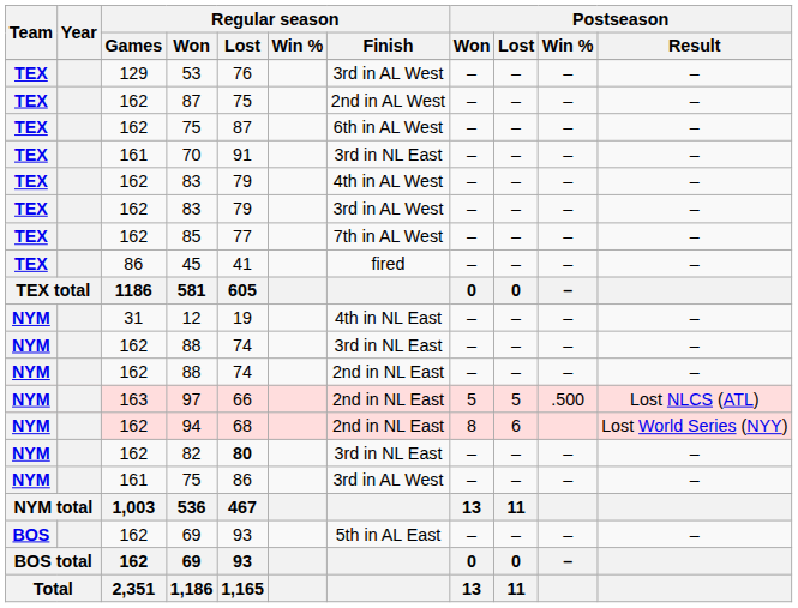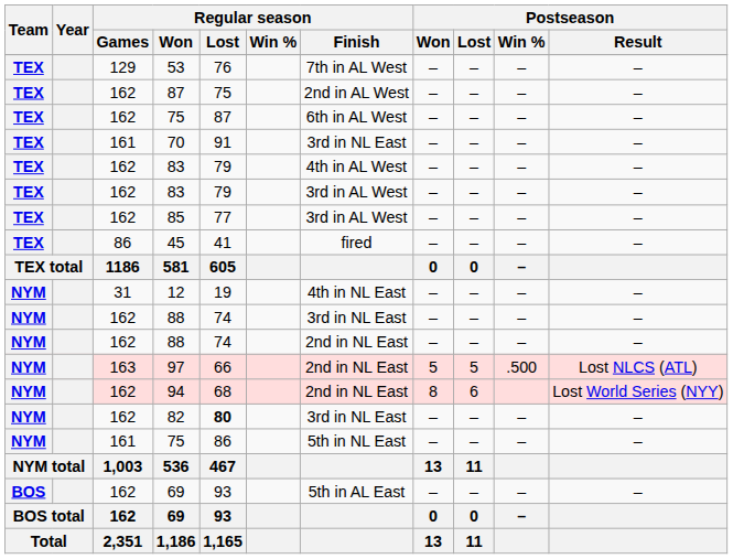53 | Regular season / Finish: 3rd in AL West -> 7th in AL West
85 | Regular season / Finish: 7th in AL West -> 3rd in AL West
161 / 75 | Regular season / Finish: 3rd in AL West -> 5th in NL East
